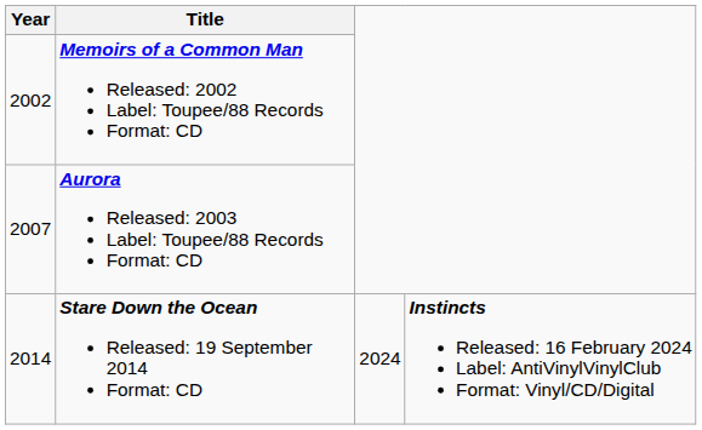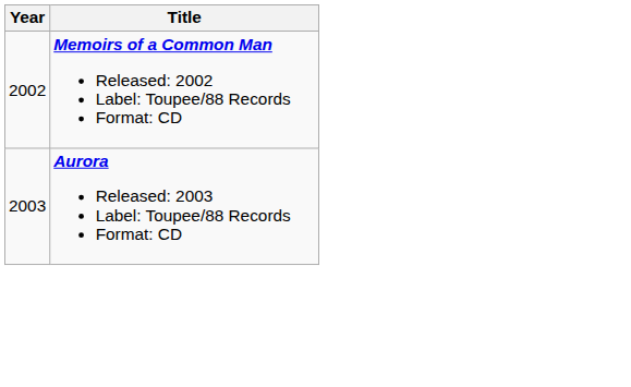Aurora Released: 2003 Label: Toupee/88 Records Format: CD | Year: 2007 -> 2003
- row: 2014 | Stare Down the Ocean Released: 19 September 2014 Format: CD | 2024 | Instincts Released: 16 February 2024 Label: AntiVinylVinylClub Format: Vinyl/CD/Digital
